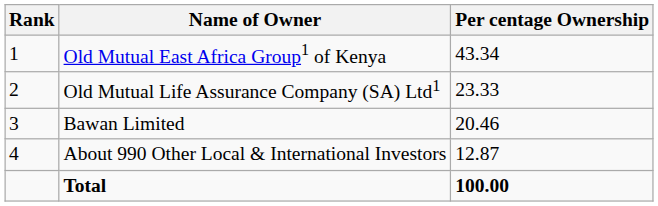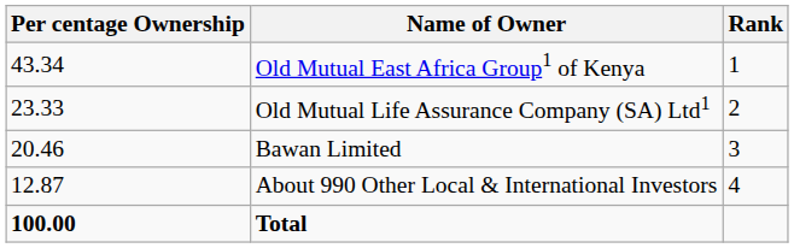columns swapped: Rank <-> Per centage Ownership
